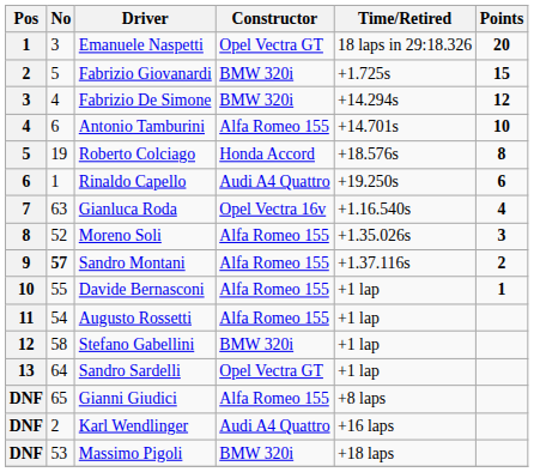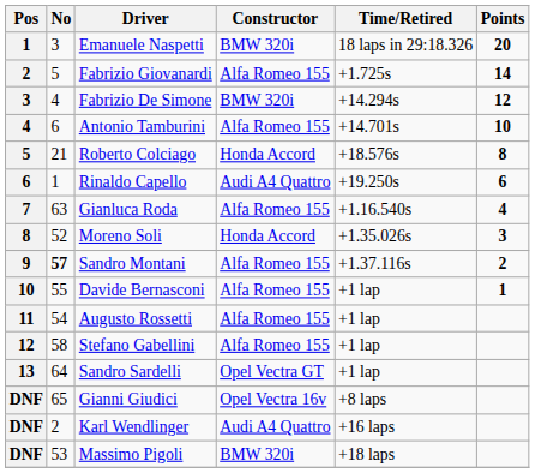Emanuele Naspetti | Constructor: Opel Vectra GT -> BMW 320i
Fabrizio Giovanardi | Constructor: BMW 320i -> Alfa Romeo 155
Fabrizio Giovanardi | Points: 15 -> 14
Roberto Colciago | No: 19 -> 21
Gianluca Roda | Constructor: Opel Vectra 16v -> Alfa Romeo 155
Moreno Soli | Constructor: Alfa Romeo 155 -> Honda Accord
Stefano Gabellini | Constructor: BMW 320i -> Alfa Romeo 155
Gianni Giudici | Constructor: Alfa Romeo 155 -> Opel Vectra 16v
